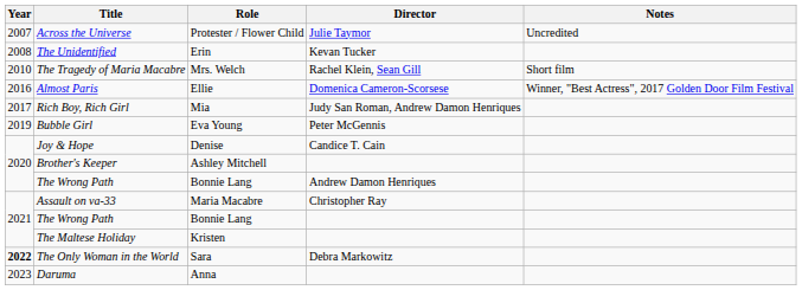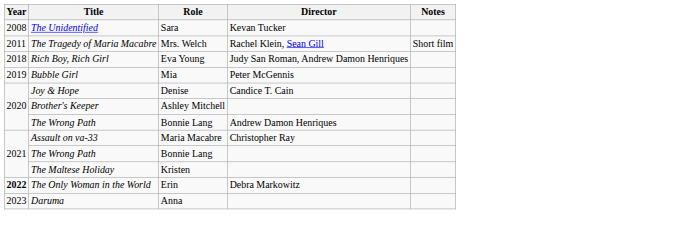- row: 2007 | Across the Universe | Protester / Flower Child | Julie Taymor | Uncredited
The Unidentified | Role: Erin -> Sara
The Tragedy of Maria Macabre | Year: 2010 -> 2011
- row: 2016 | Almost Paris | Ellie | Domenica Cameron-Scorsese | Winner, "Best Actress", 2017 Golden Door Film Festival
Rich Boy, Rich Girl | Year: 2017 -> 2018
Rich Boy, Rich Girl | Role: Mia -> Eva Young
Bubble Girl | Role: Eva Young -> Mia
The Only Woman in the World | Role: Sara -> Erin
